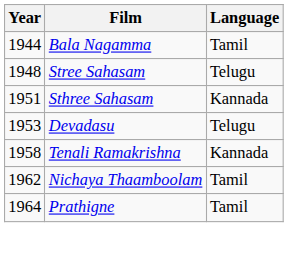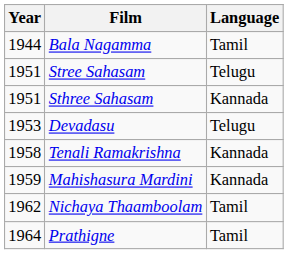Stree Sahasam | Year: 1948 -> 1951
+ row: 1959 | Mahishasura Mardini | Kannada
